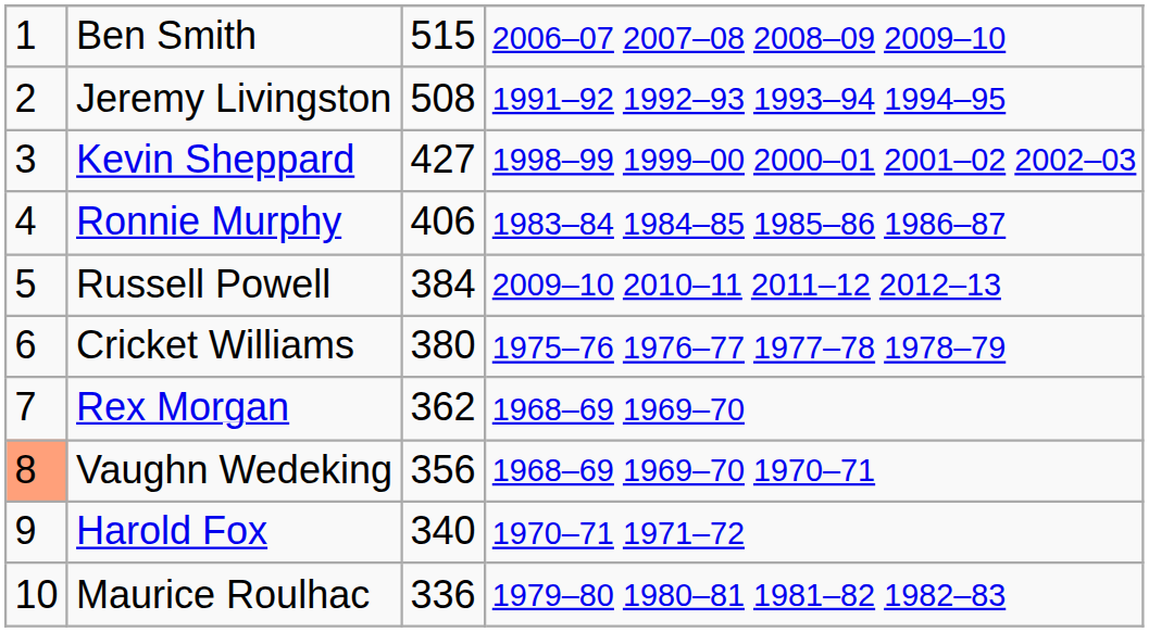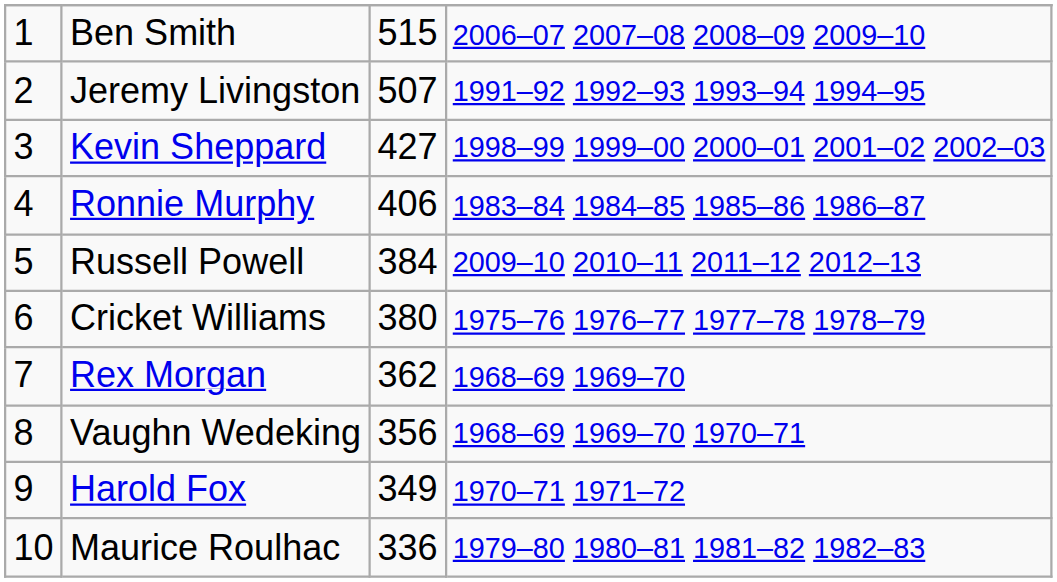Jeremy Livingston | column 3: 508 -> 507
Vaughn Wedeking | column 1: lightsalmon background -> no background
Harold Fox | column 3: 340 -> 349
